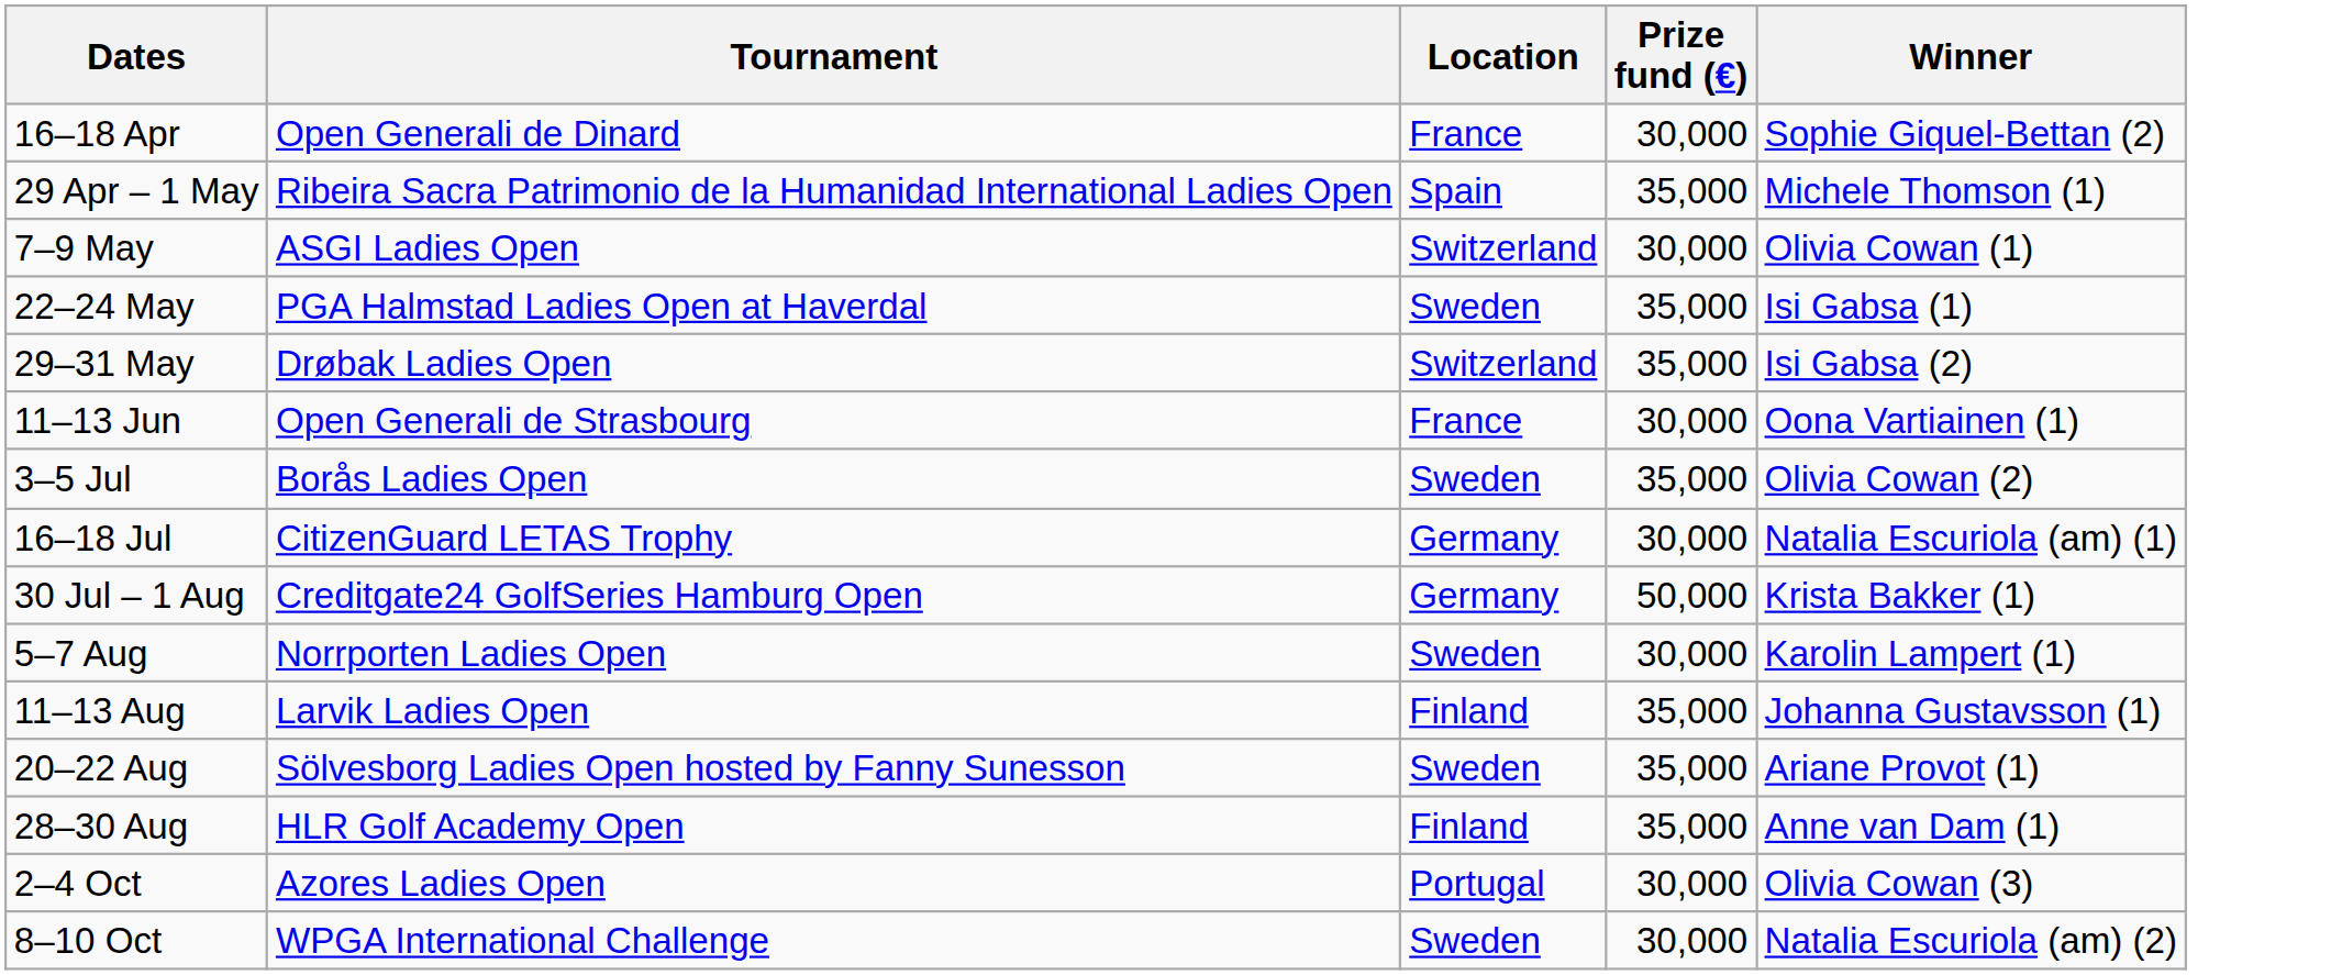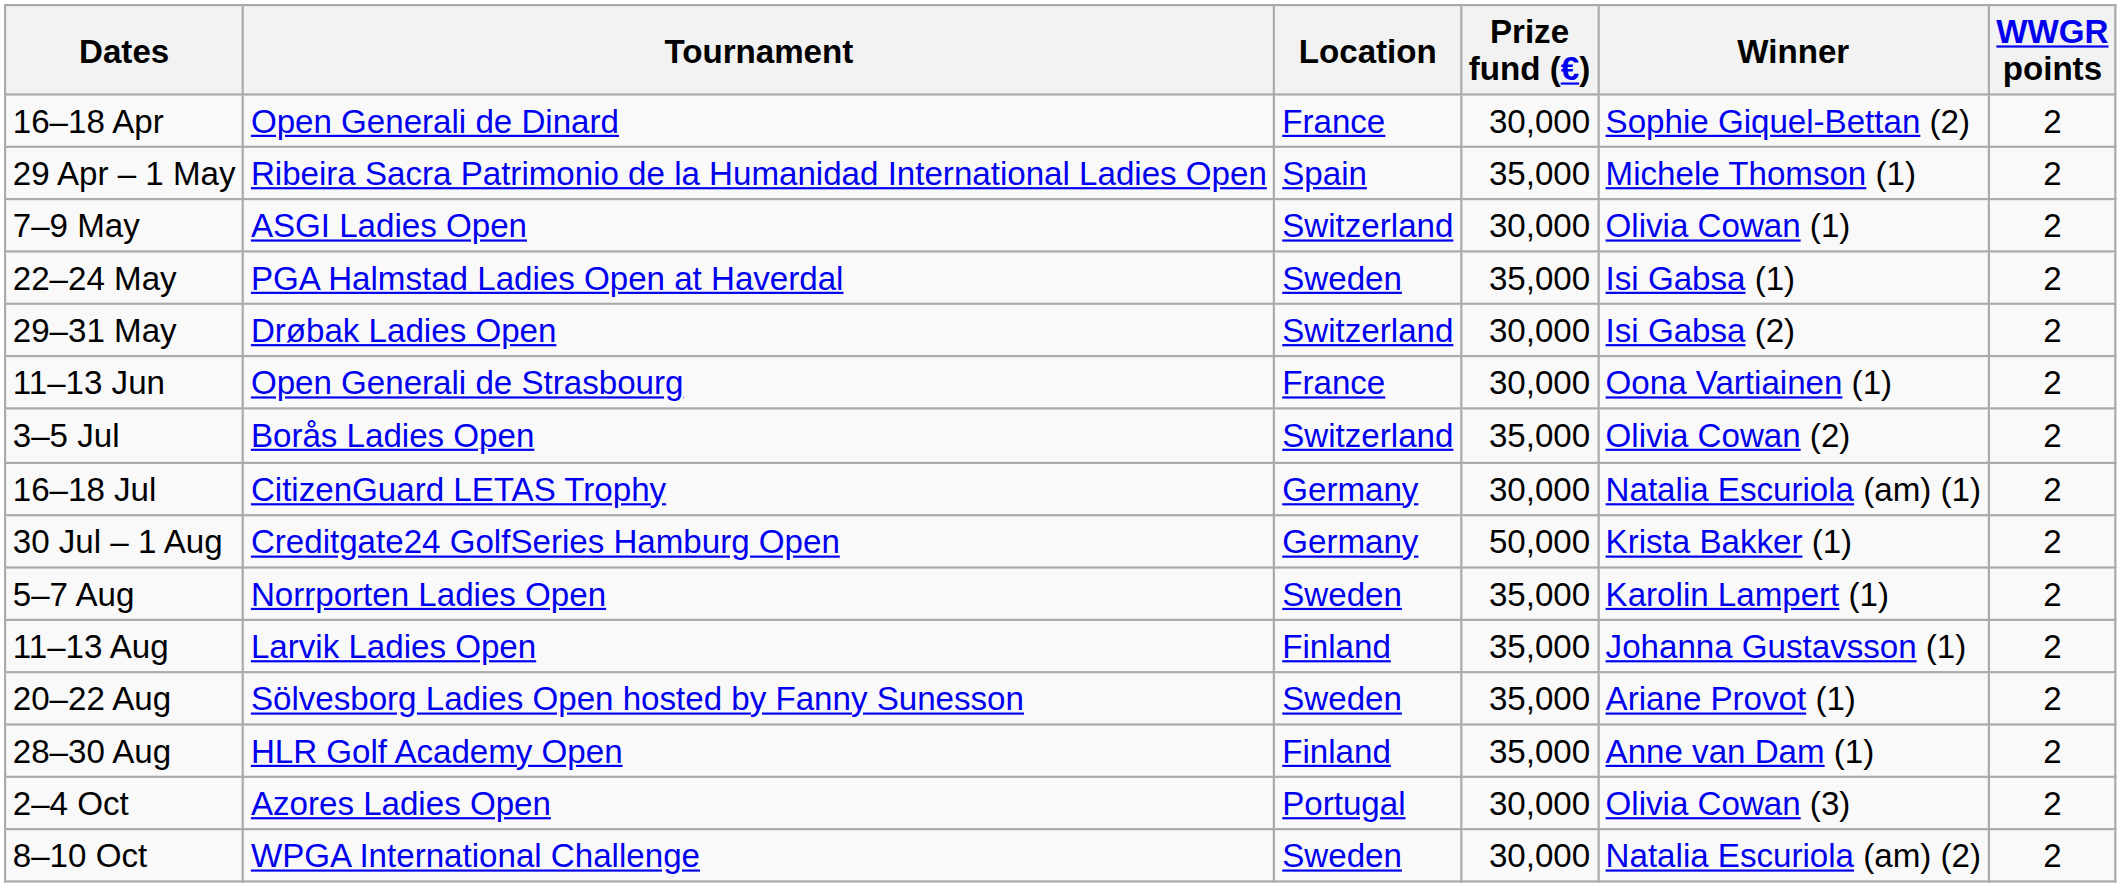+ column: WWGR points | 2 | 2 | 2 | 2 | 2 | 2 | 2 | 2 | 2 | 2 | 2 | 2 | 2 | 2 | 2
29–31 May | Prize fund (€): 35,000 -> 30,000
3–5 Jul | Location: Sweden -> Switzerland
5–7 Aug | Prize fund (€): 30,000 -> 35,000
